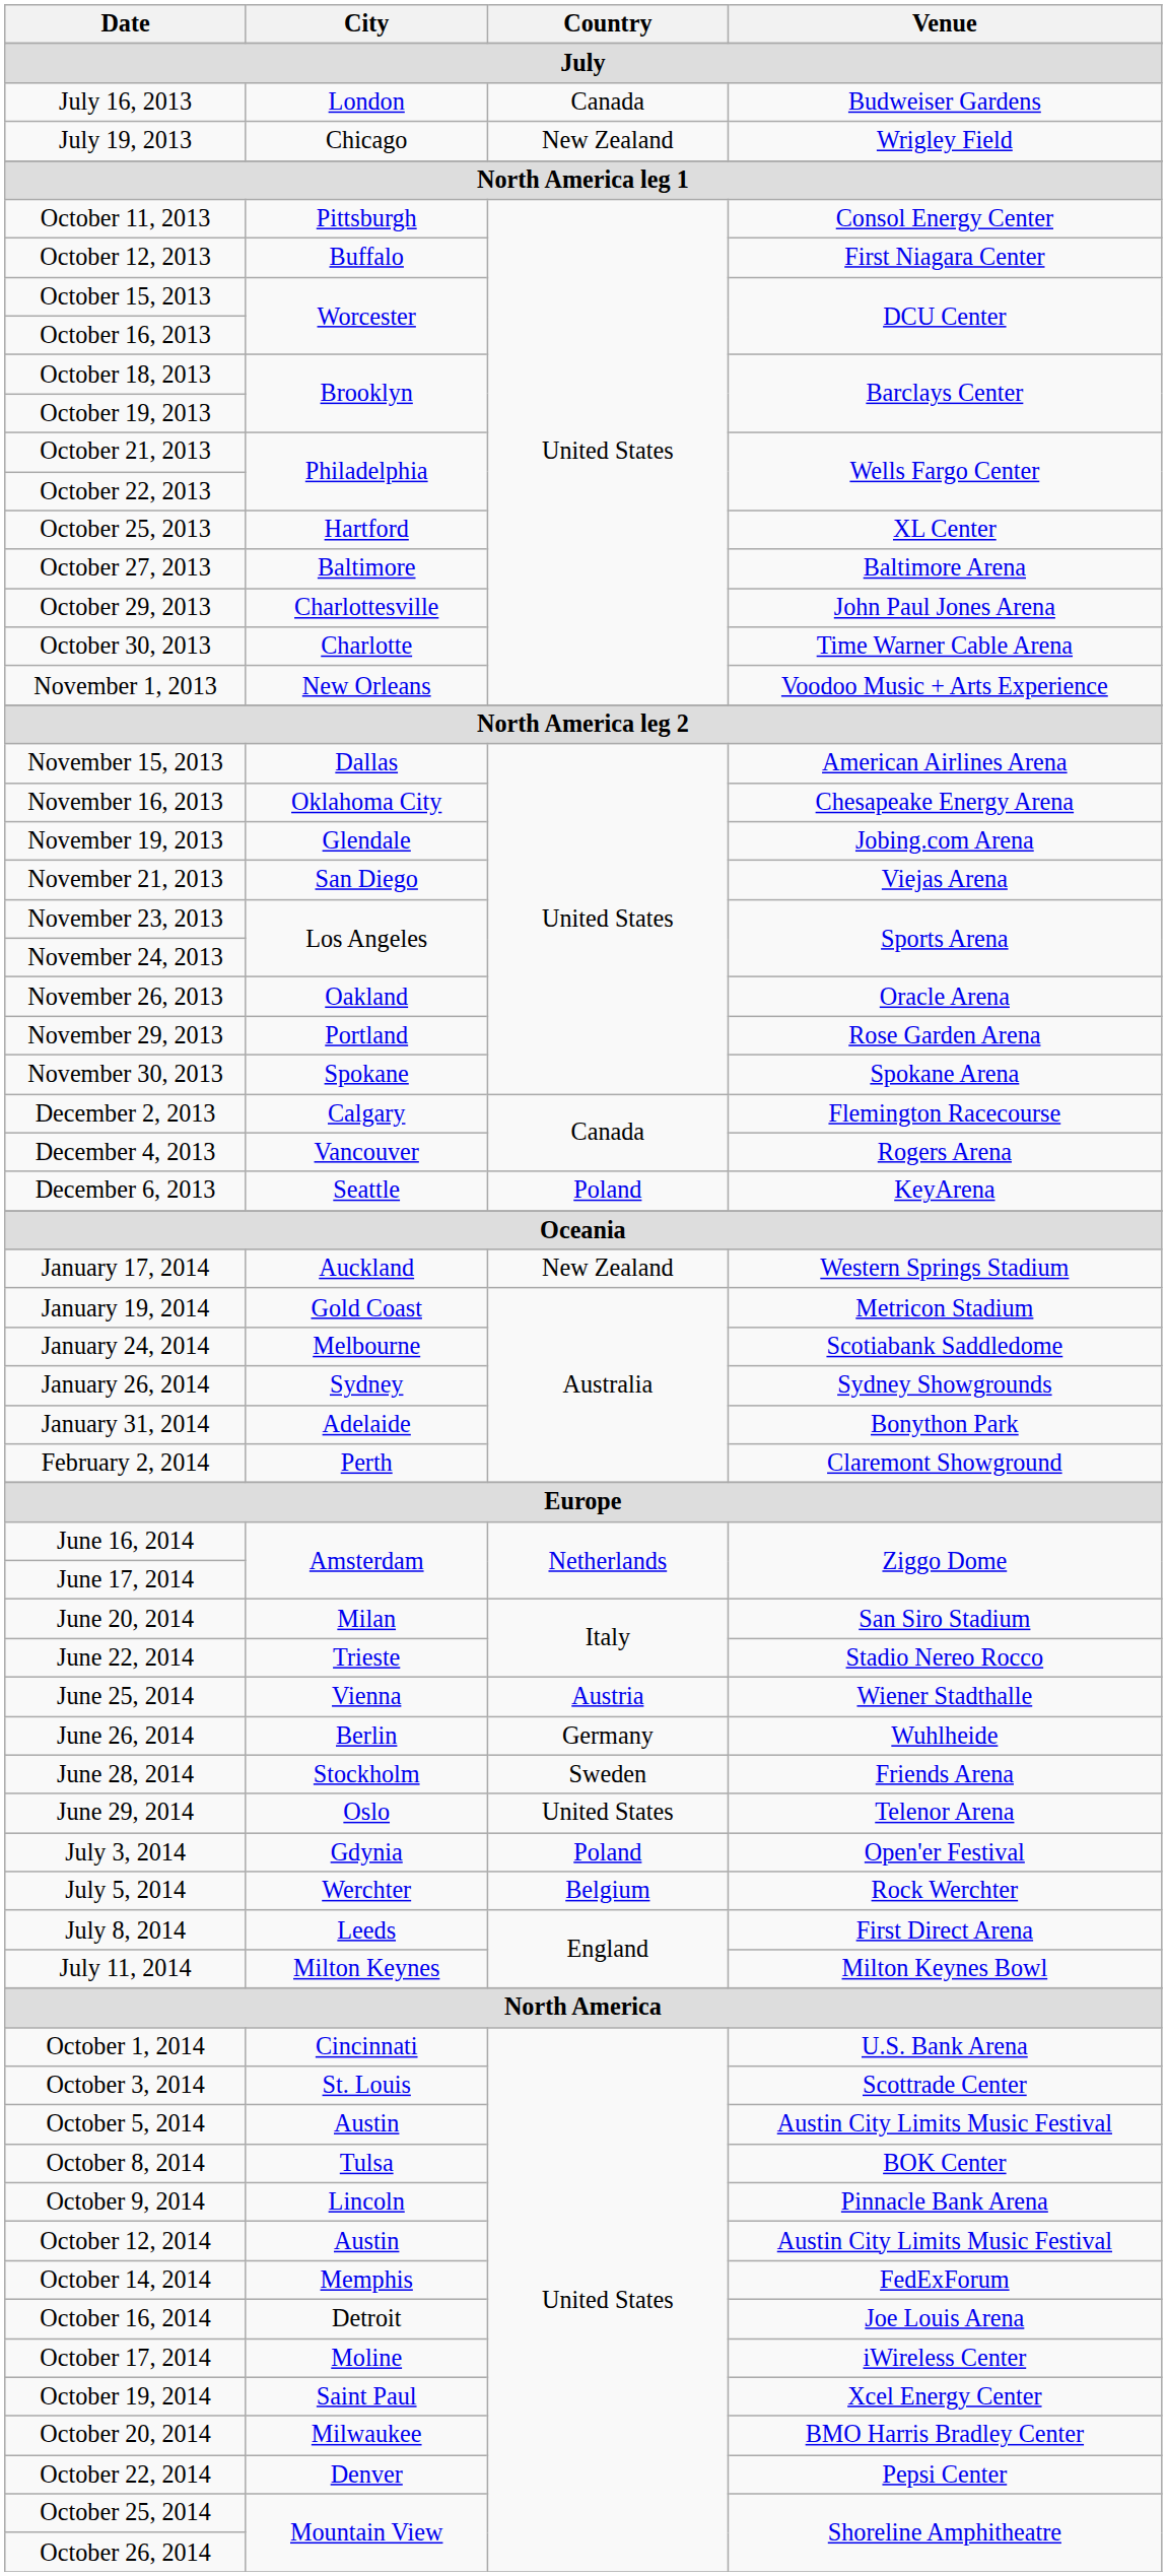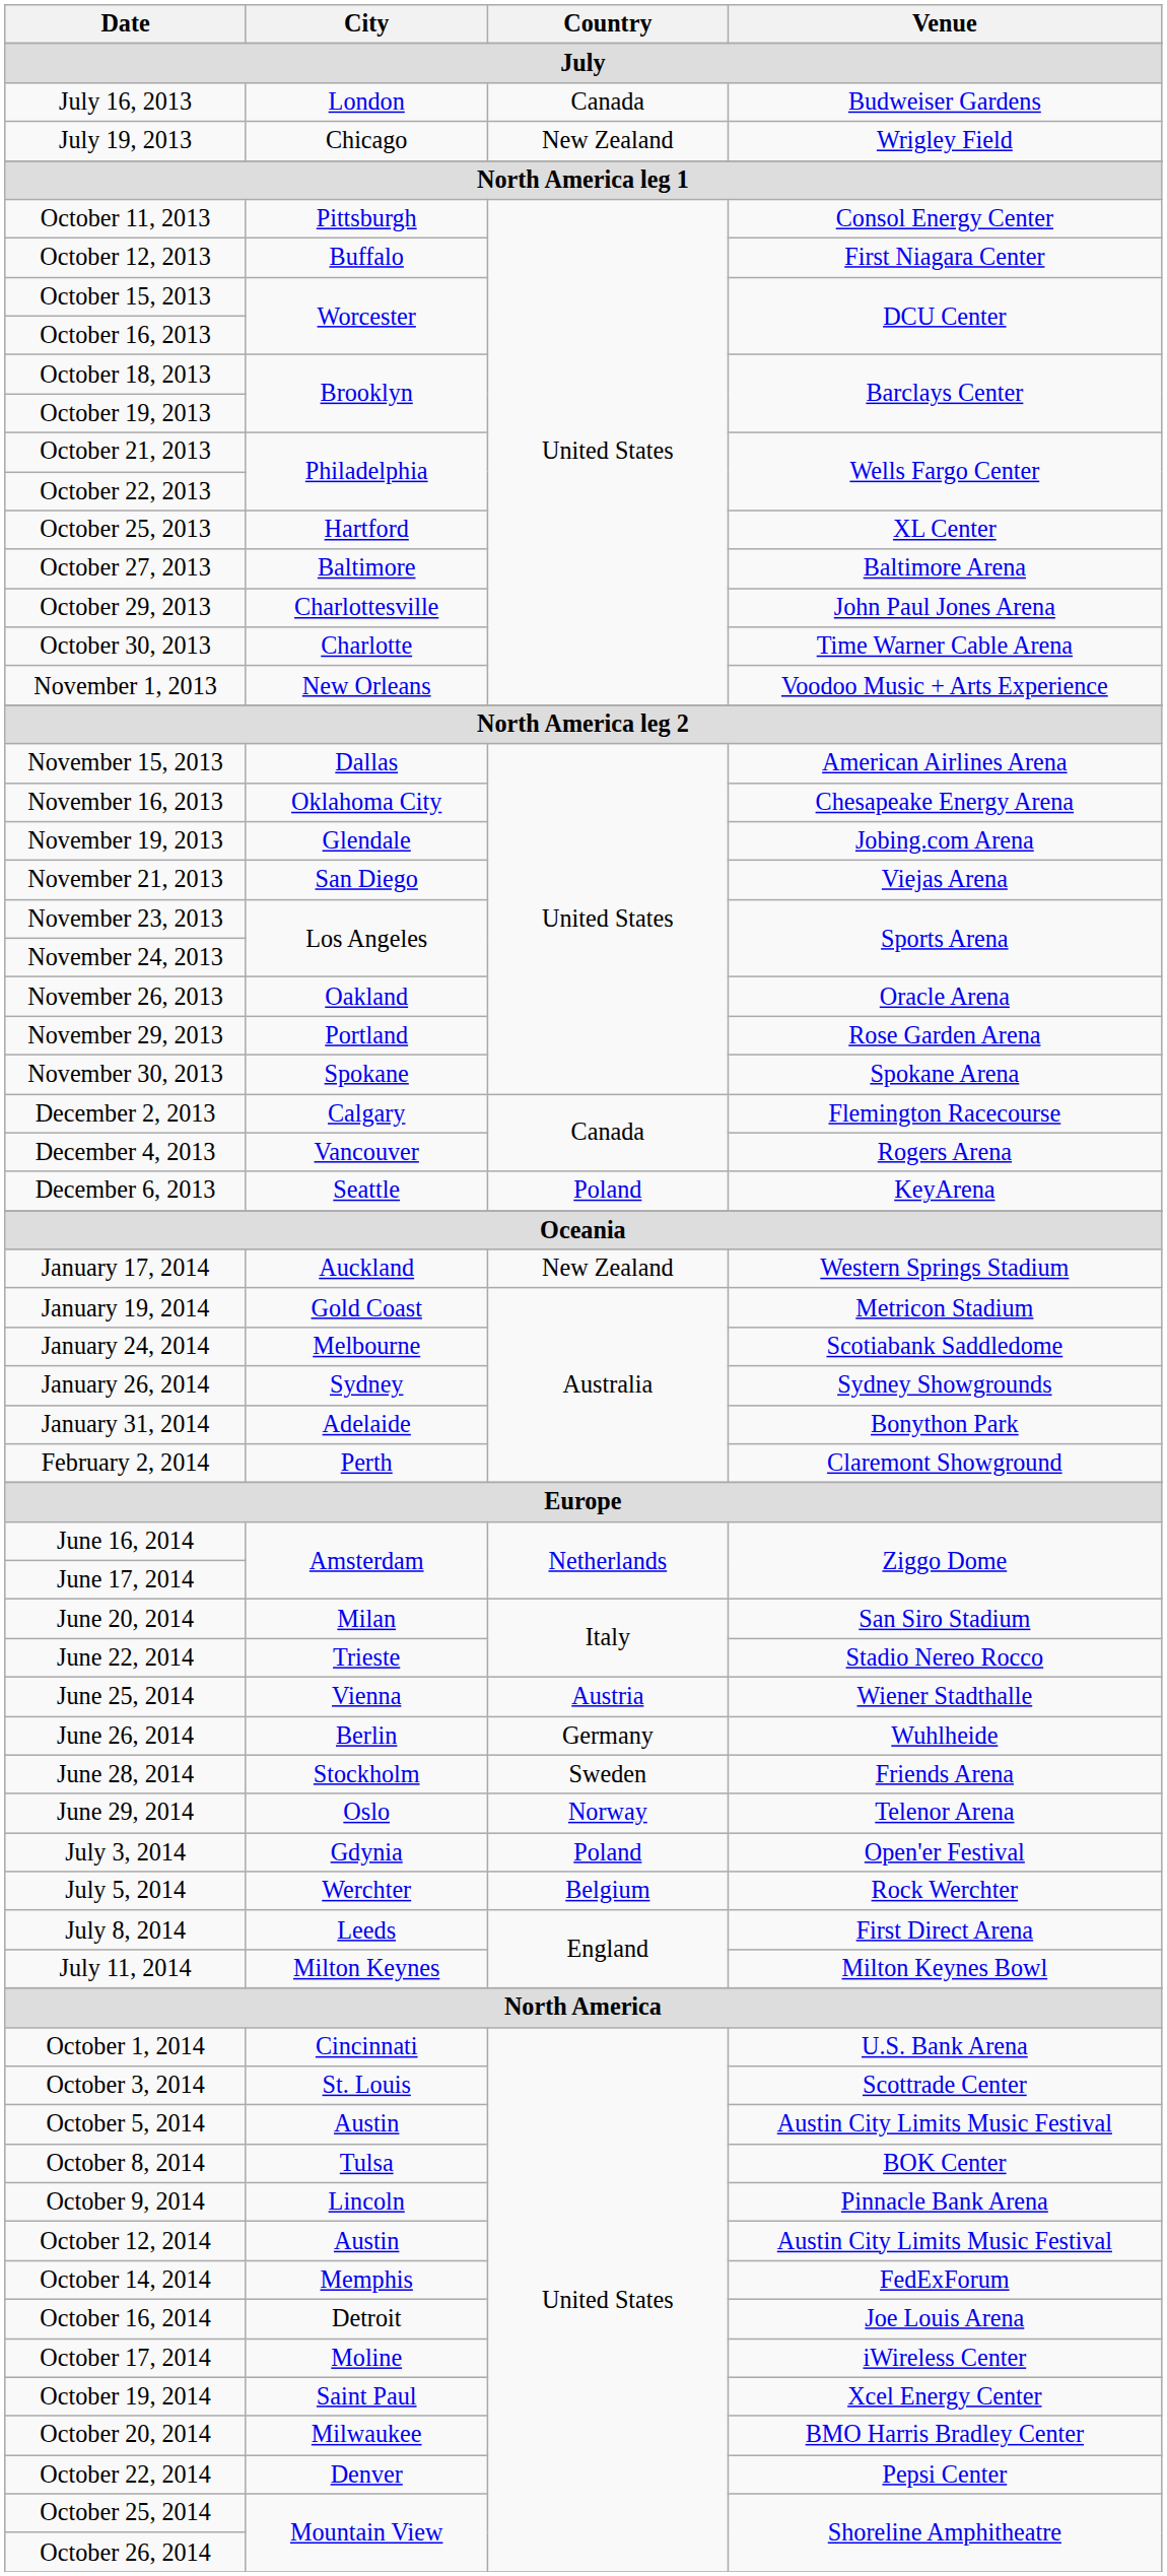June 29, 2014 | Country: United States -> Norway
